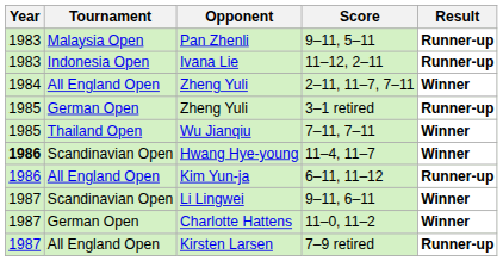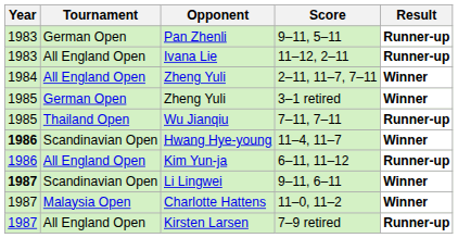Pan Zhenli | Tournament: Malaysia Open -> German Open
Ivana Lie | Tournament: Indonesia Open -> All England Open
Zheng Yuli / 3–1 retired | Result: Runner-up -> Winner
Wu Jianqiu | Result: Winner -> Runner-up
Li Lingwei | Year: normal -> bold
Charlotte Hattens | Tournament: German Open -> Malaysia Open
